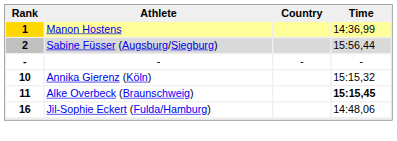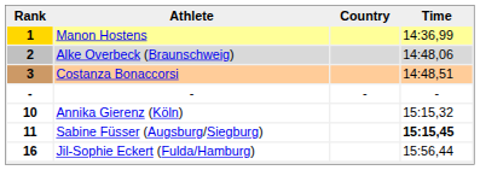2 | Athlete: Sabine Füsser (Augsburg/Siegburg) -> Alke Overbeck (Braunschweig)
2 | Time: 15:56,44 -> 14:48,06
+ row: 3 | Costanza Bonaccorsi | 14:48,51
11 | Athlete: Alke Overbeck (Braunschweig) -> Sabine Füsser (Augsburg/Siegburg)
16 | Time: 14:48,06 -> 15:56,44
